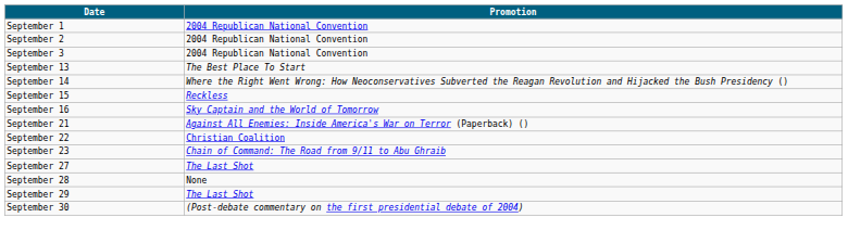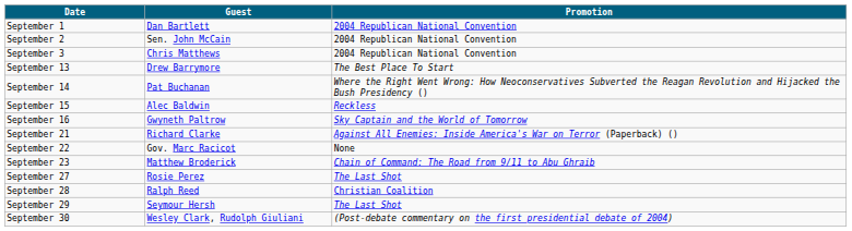+ column: Guest | Dan Bartlett | Sen. John McCain | Chris Matthews | Drew Barrymore | Pat Buchanan | Alec Baldwin | Gwyneth Paltrow | Richard Clarke | Gov. Marc Racicot | Matthew Broderick | Rosie Perez | Ralph Reed | Seymour Hersh | Wesley Clark, Rudolph Giuliani
September 22 | Promotion: Christian Coalition -> None
September 28 | Promotion: None -> Christian Coalition
